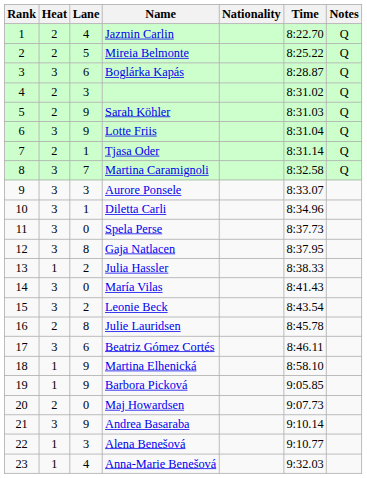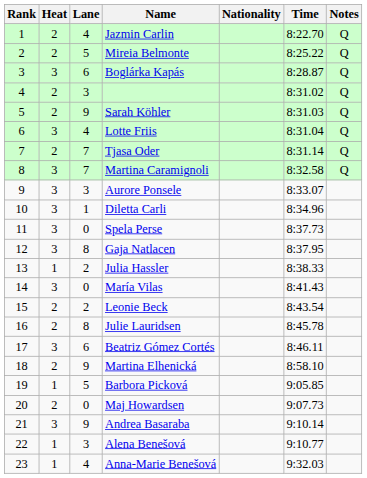Lotte Friis | Lane: 9 -> 4
Tjasa Oder | Lane: 1 -> 7
Leonie Beck | Heat: 3 -> 2
Martina Elhenická | Heat: 1 -> 2
Barbora Picková | Lane: 9 -> 5
